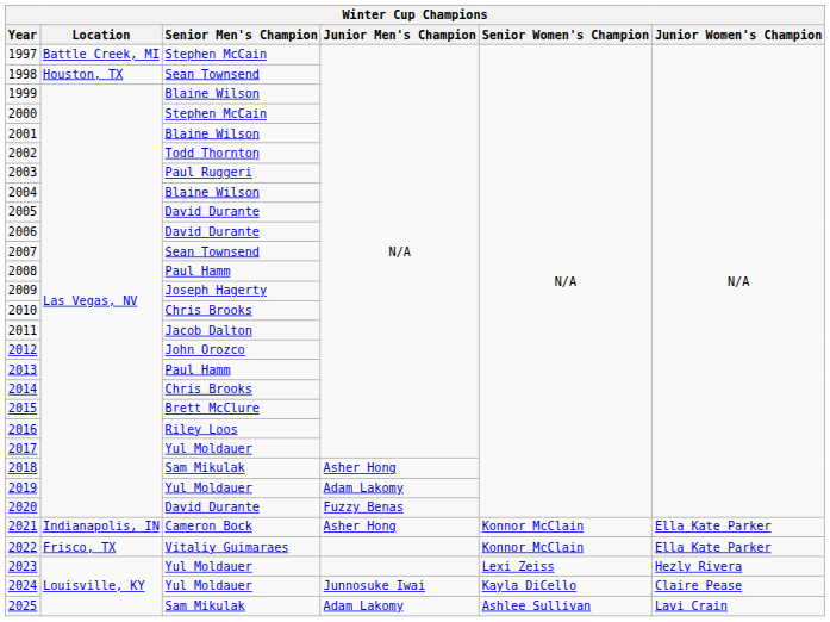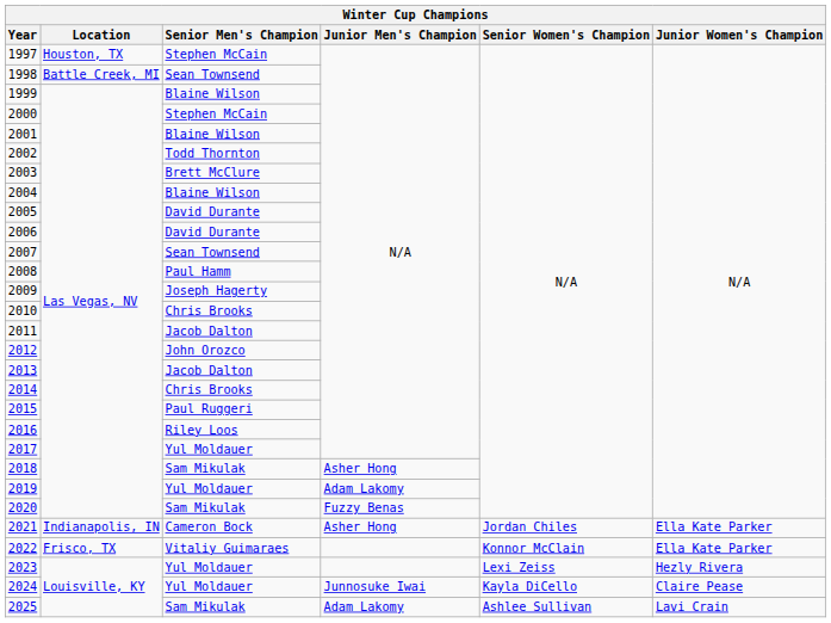1997 | Location: Battle Creek, MI -> Houston, TX
1998 | Location: Houston, TX -> Battle Creek, MI
2003 | Senior Men's Champion: Paul Ruggeri -> Brett McClure
2013 | Senior Men's Champion: Paul Hamm -> Jacob Dalton
2015 | Senior Men's Champion: Brett McClure -> Paul Ruggeri
2020 | Senior Men's Champion: David Durante -> Sam Mikulak
2021 | Senior Women's Champion: Konnor McClain -> Jordan Chiles
